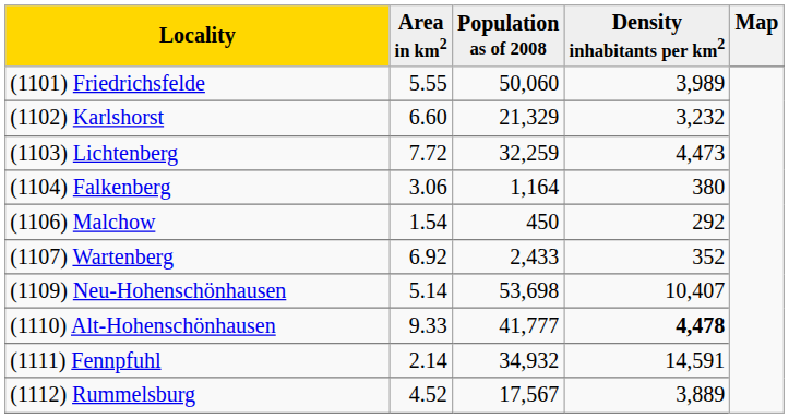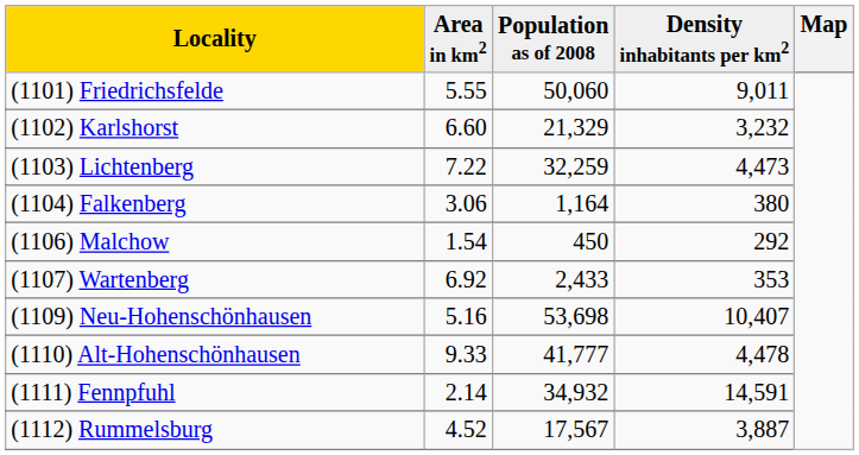(1101) Friedrichsfelde | Density inhabitants per km2: 3,989 -> 9,011
(1103) Lichtenberg | Area in km2: 7.72 -> 7.22
(1107) Wartenberg | Density inhabitants per km2: 352 -> 353
(1109) Neu-Hohenschönhausen | Area in km2: 5.14 -> 5.16
(1110) Alt-Hohenschönhausen | Density inhabitants per km2: bold -> normal
(1112) Rummelsburg | Density inhabitants per km2: 3,889 -> 3,887
